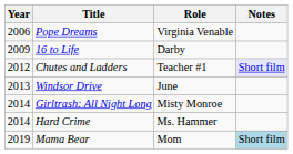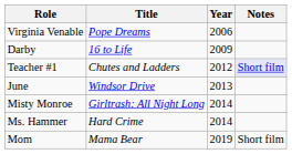columns swapped: Year <-> Role
Mama Bear | Notes: lightblue background -> no background
